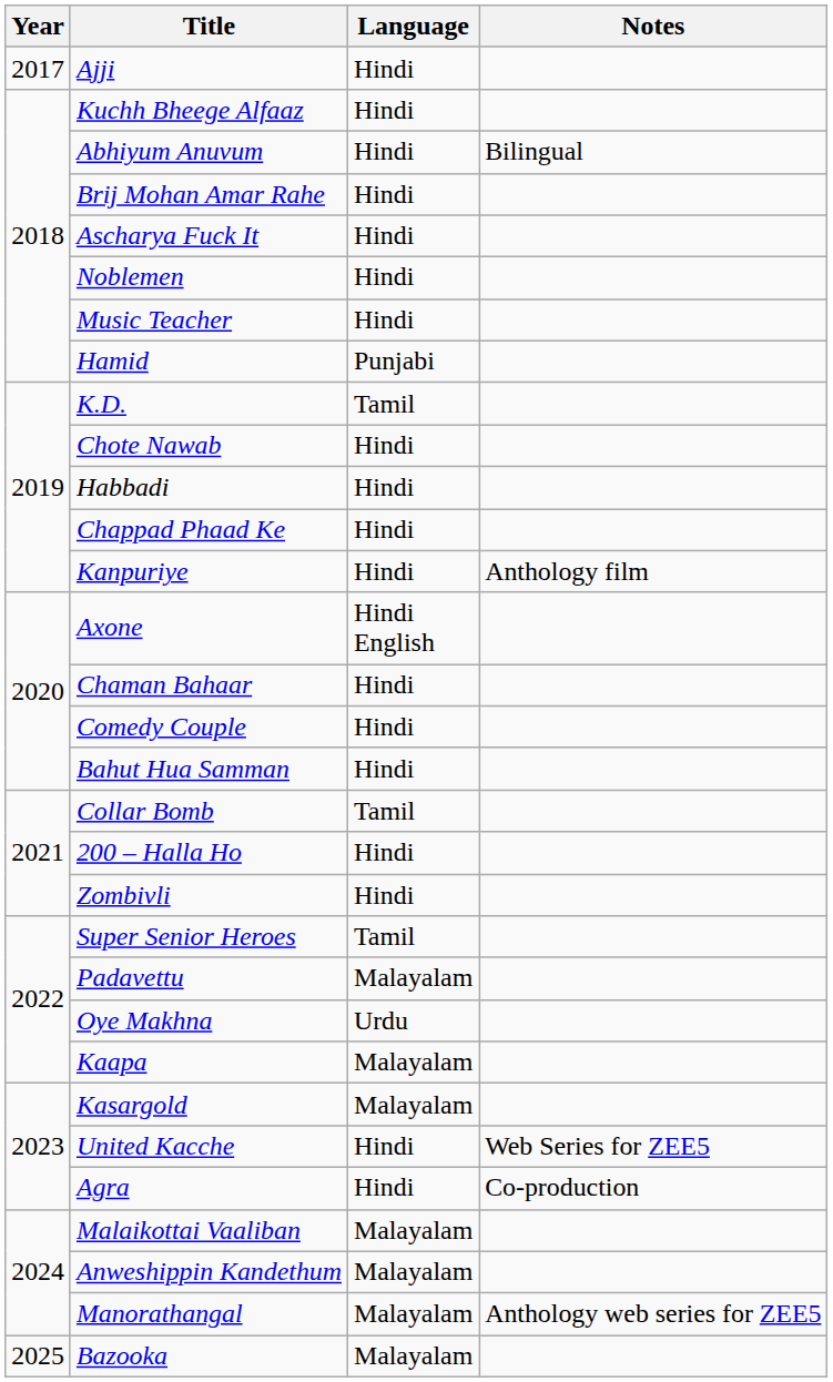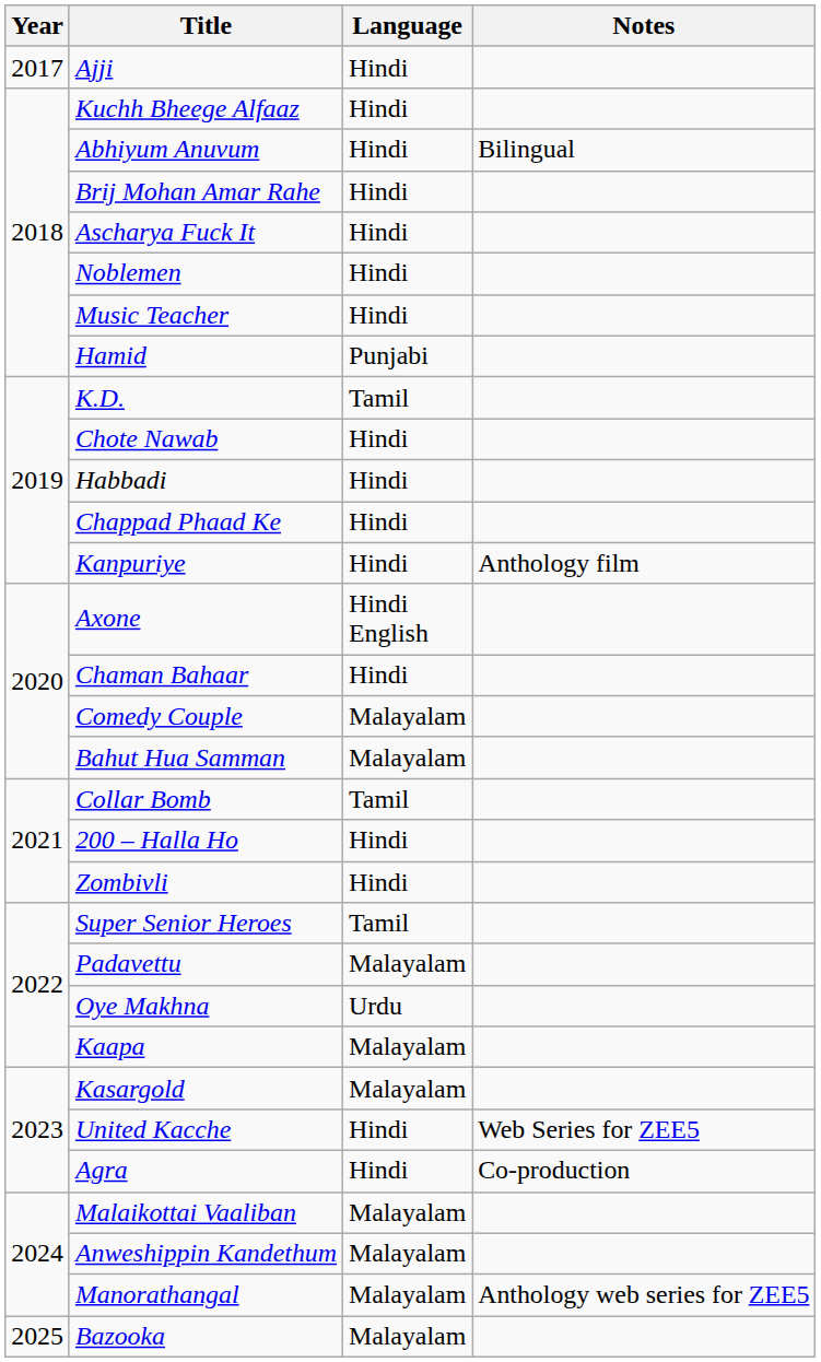Comedy Couple | Language: Hindi -> Malayalam
Bahut Hua Samman | Language: Hindi -> Malayalam
